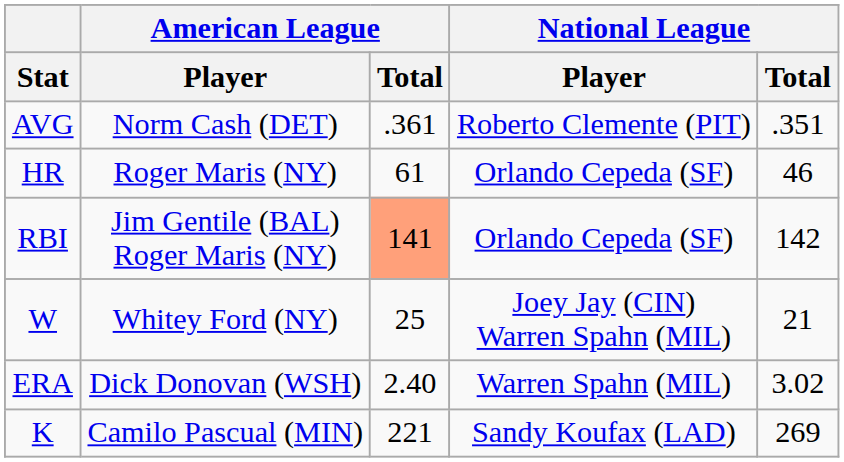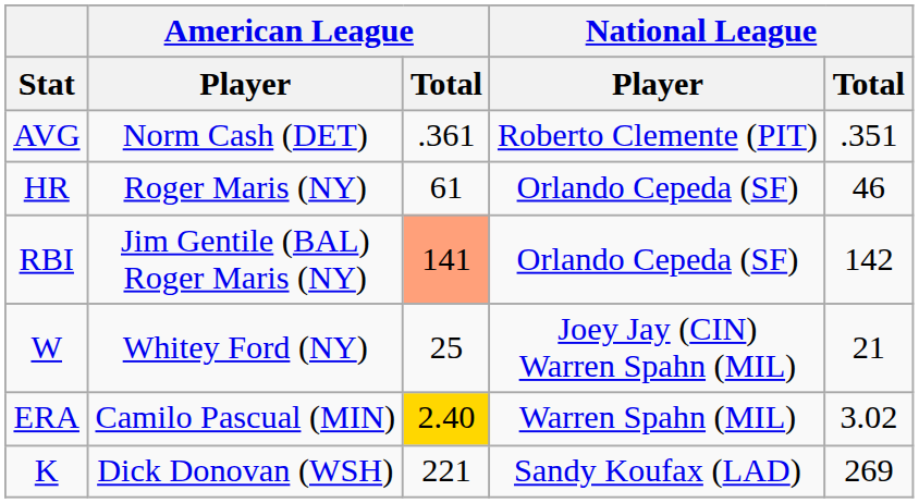ERA | American League / Player: Dick Donovan (WSH) -> Camilo Pascual (MIN)
ERA | American League / Total: no background -> gold background
K | American League / Player: Camilo Pascual (MIN) -> Dick Donovan (WSH)
